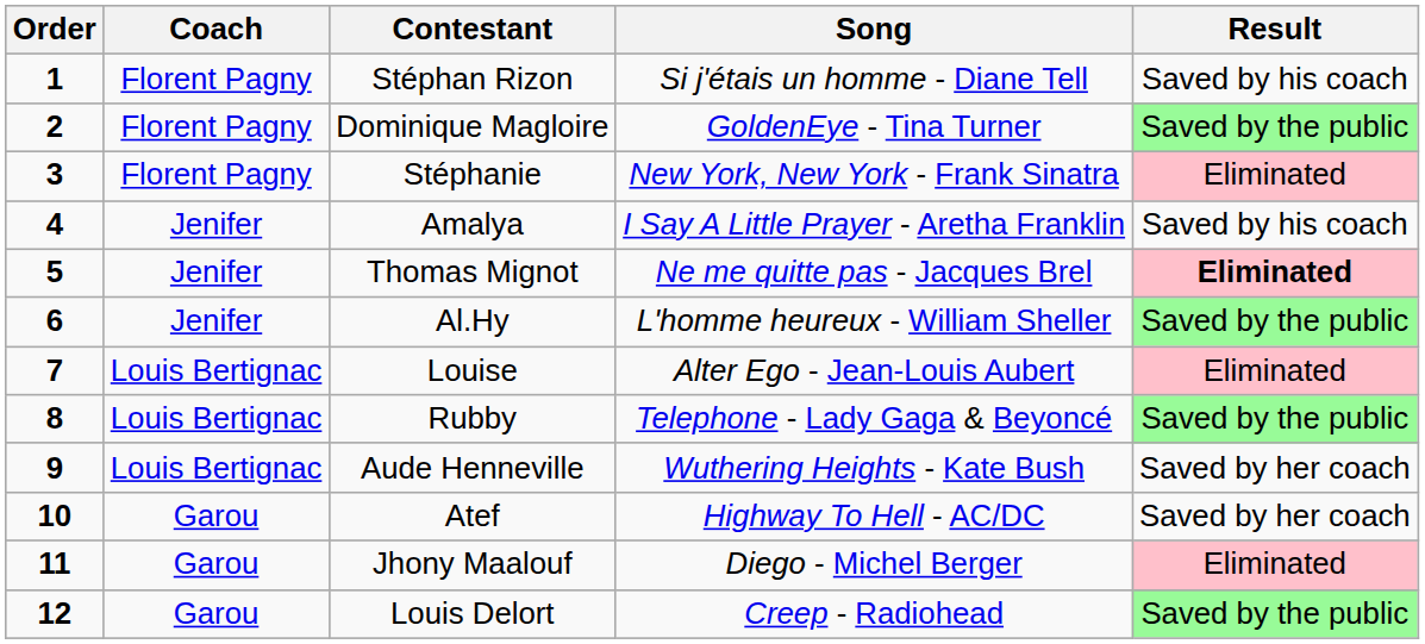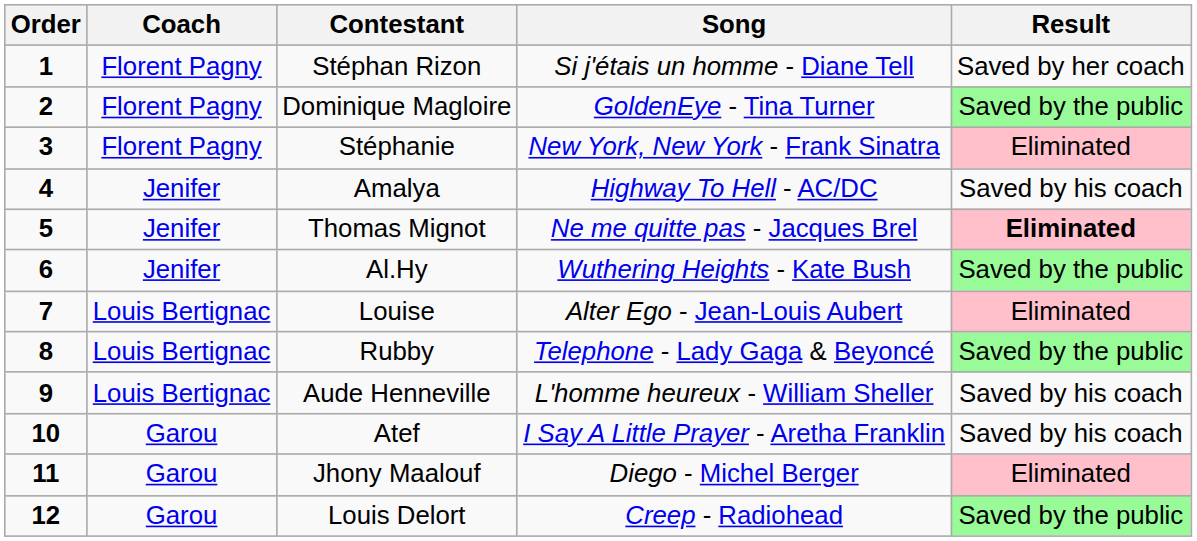Stéphan Rizon | Result: Saved by his coach -> Saved by her coach
Amalya | Song: I Say A Little Prayer - Aretha Franklin -> Highway To Hell - AC/DC
Al.Hy | Song: L'homme heureux - William Sheller -> Wuthering Heights - Kate Bush
Aude Henneville | Song: Wuthering Heights - Kate Bush -> L'homme heureux - William Sheller
Aude Henneville | Result: Saved by her coach -> Saved by his coach
Atef | Song: Highway To Hell - AC/DC -> I Say A Little Prayer - Aretha Franklin
Atef | Result: Saved by her coach -> Saved by his coach
